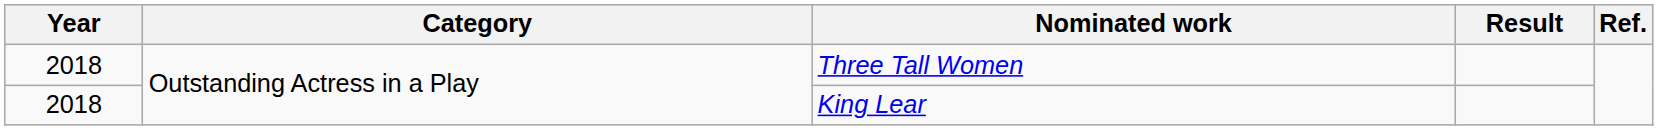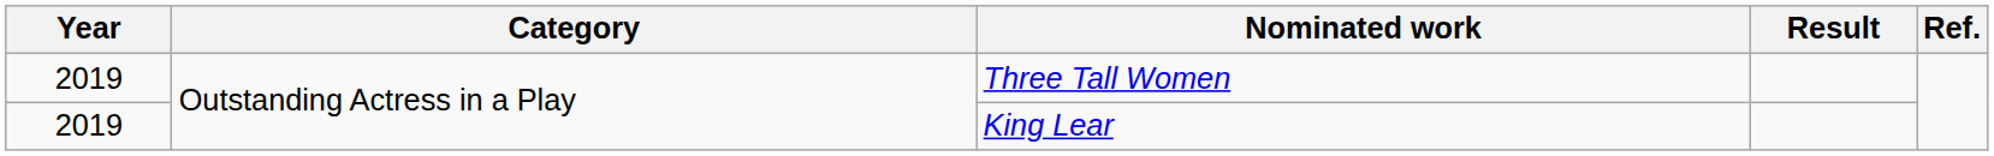Three Tall Women | Year: 2018 -> 2019
King Lear | Year: 2018 -> 2019
